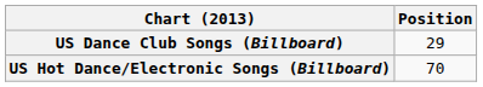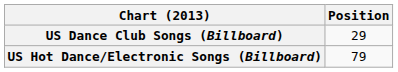US Hot Dance/Electronic Songs (Billboard) | Position: 70 -> 79
